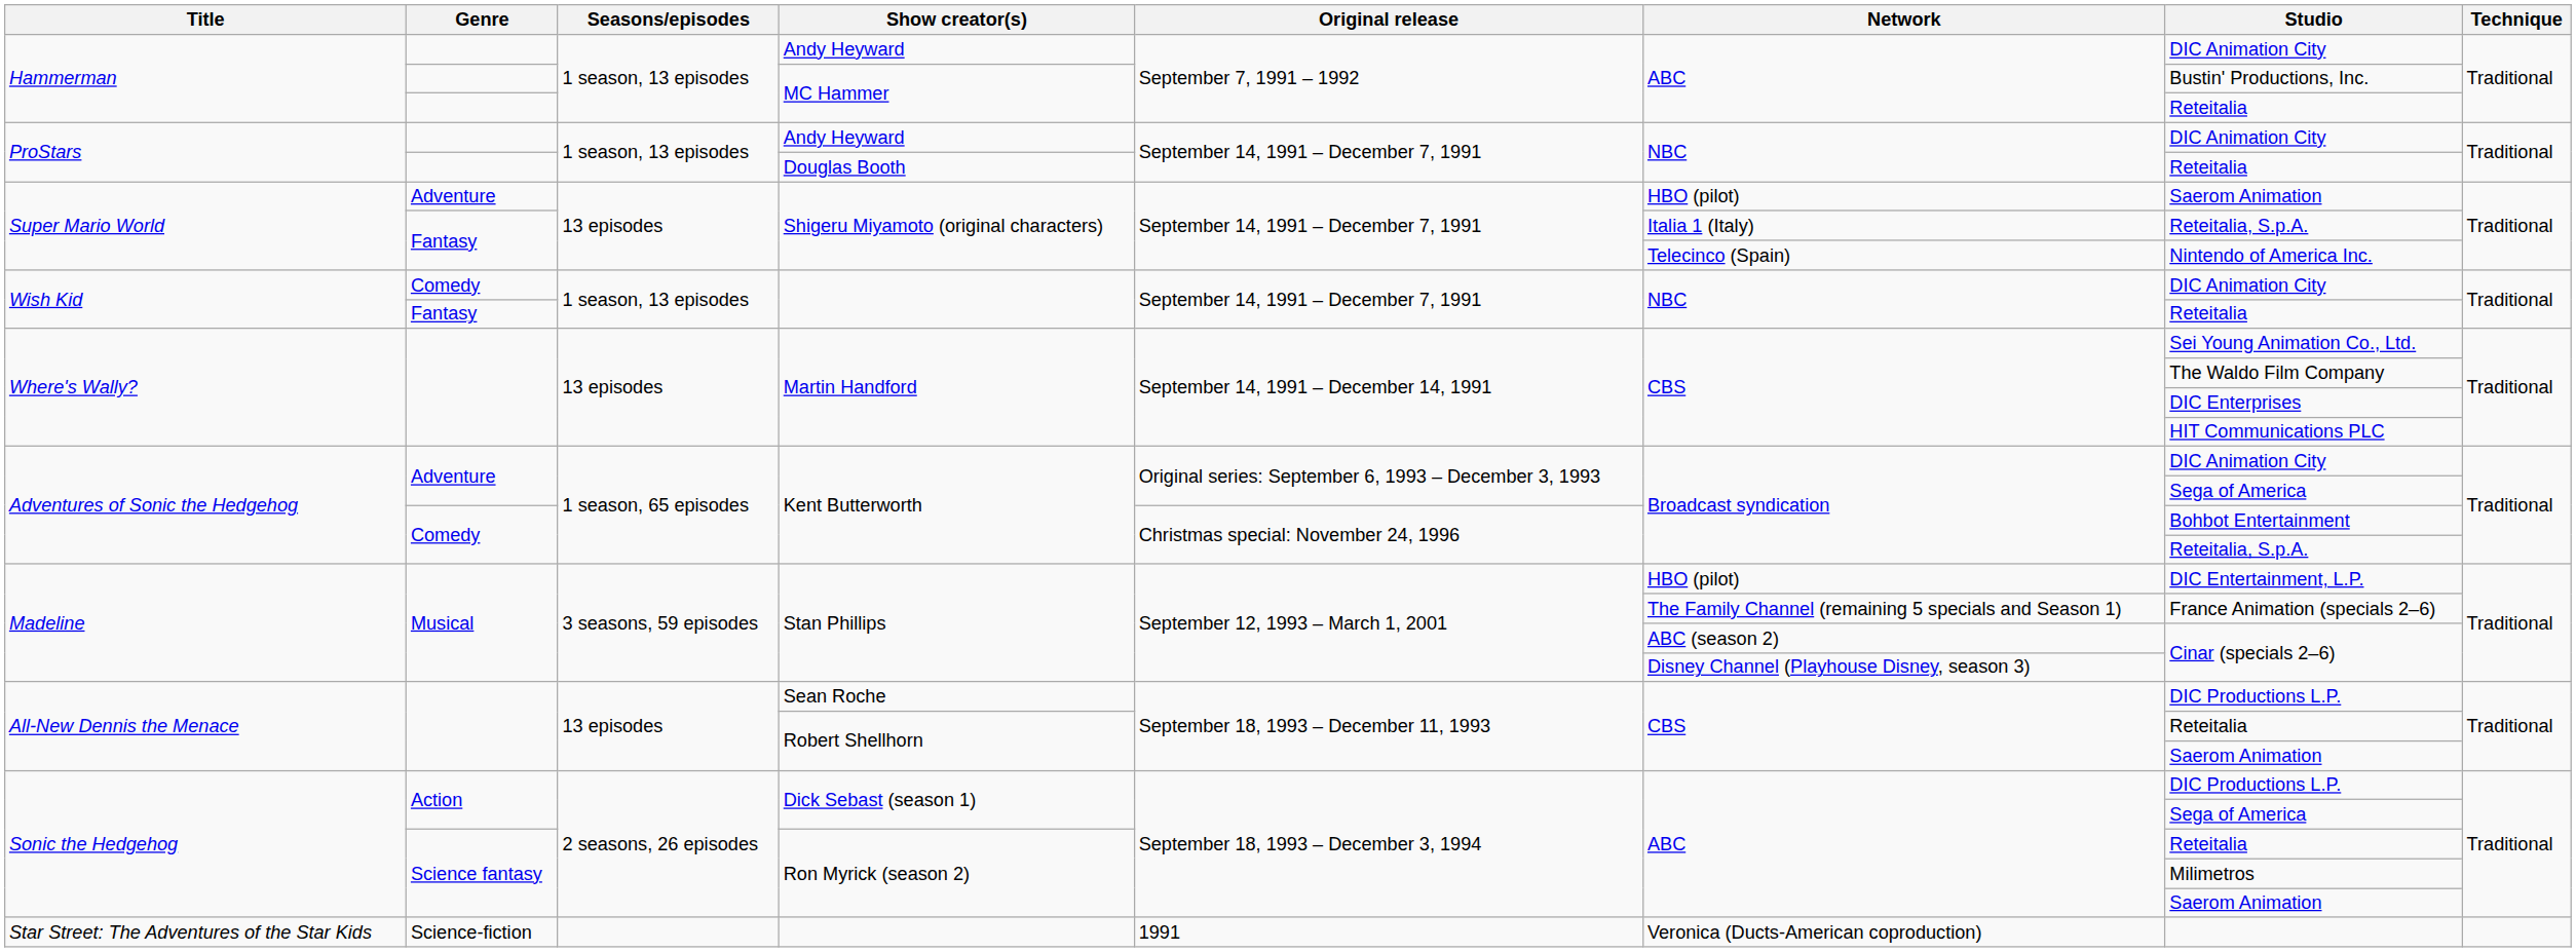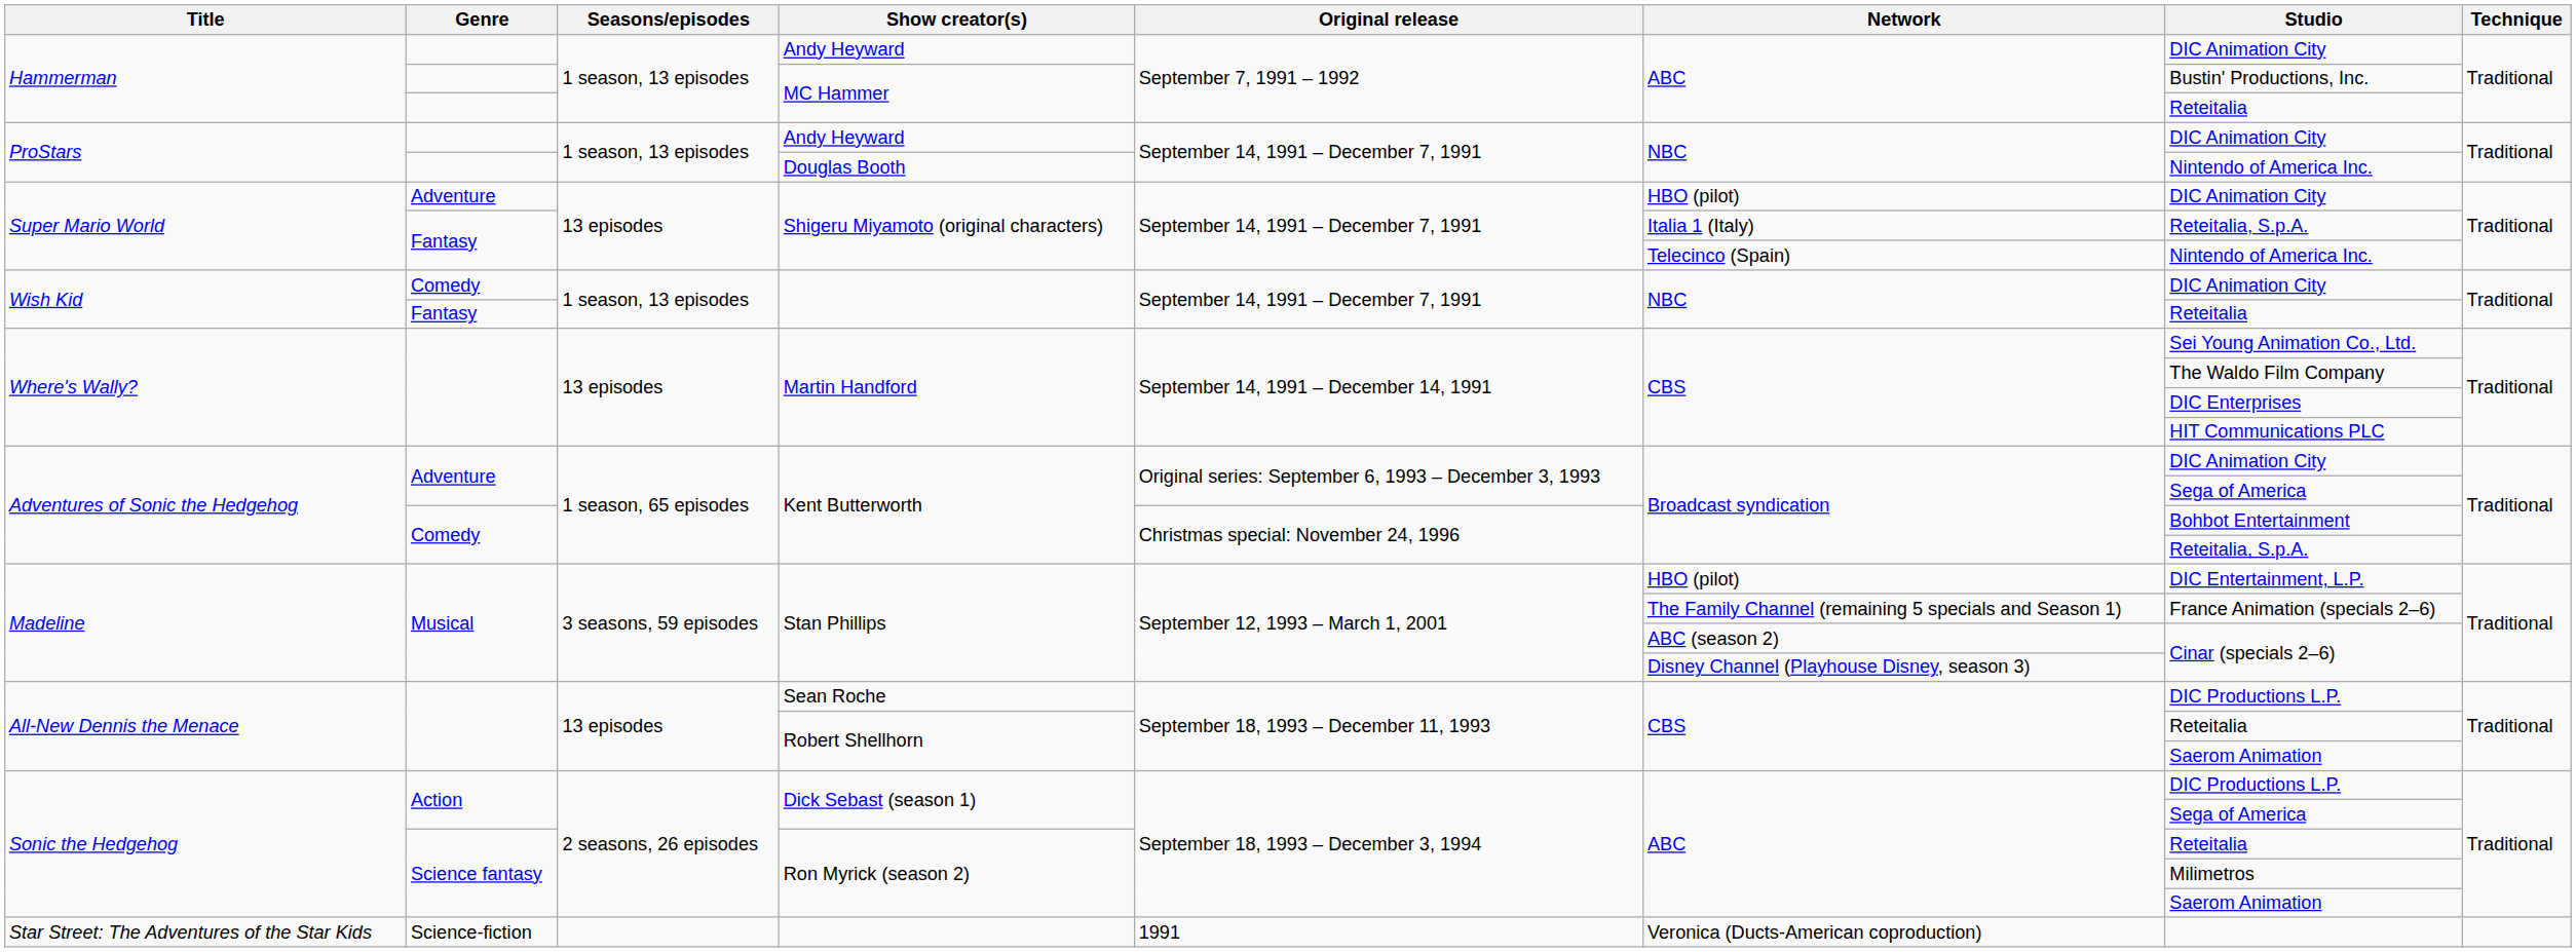Douglas Booth | Studio: Reteitalia -> Nintendo of America Inc.
Adventure / Shigeru Miyamoto (original characters) | Studio: Saerom Animation -> DIC Animation City
